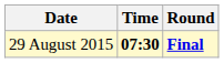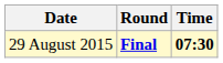columns swapped: Time <-> Round
